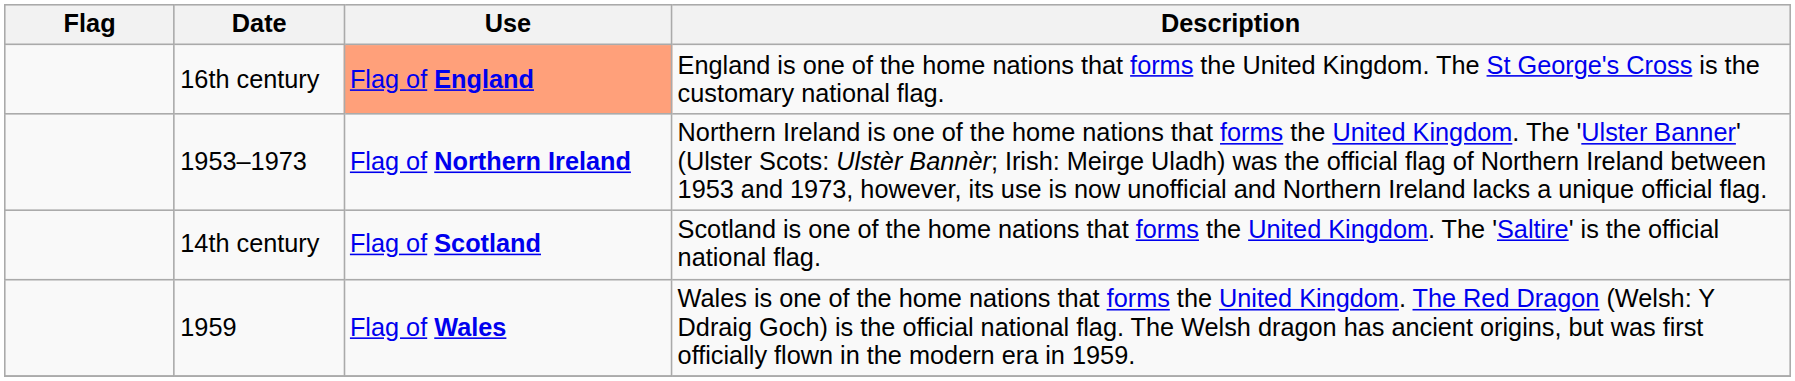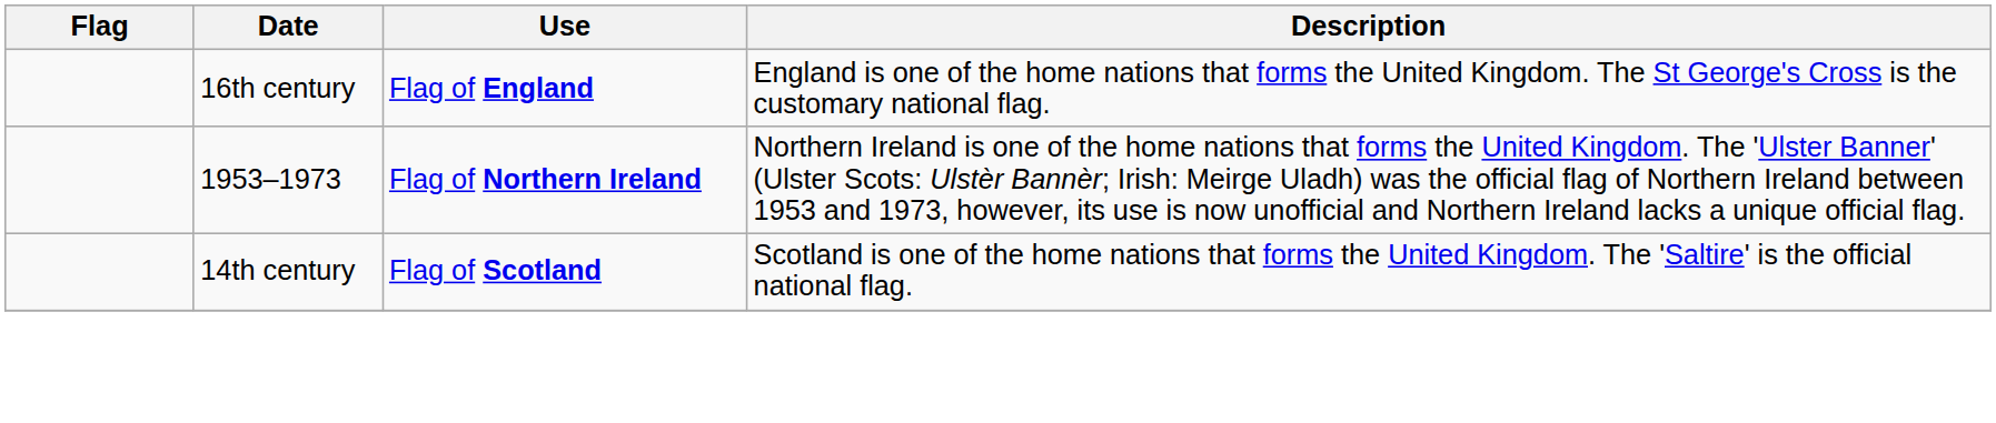16th century | Use: lightsalmon background -> no background
- row: 1959 | Flag of Wales | Wales is one of the home nations that forms the United Kingdom. The Red Dragon (Welsh: Y Ddraig Goch) is the official national flag. The Welsh dragon has ancient origins, but was first officially flown in the modern era in 1959.
